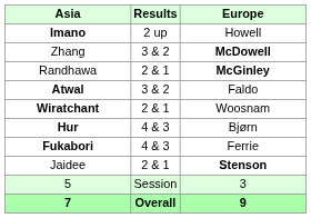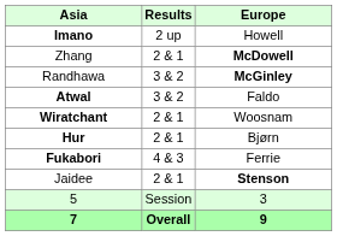Zhang | Results: 3 & 2 -> 2 & 1
Randhawa | Results: 2 & 1 -> 3 & 2
Hur | Results: 4 & 3 -> 2 & 1
